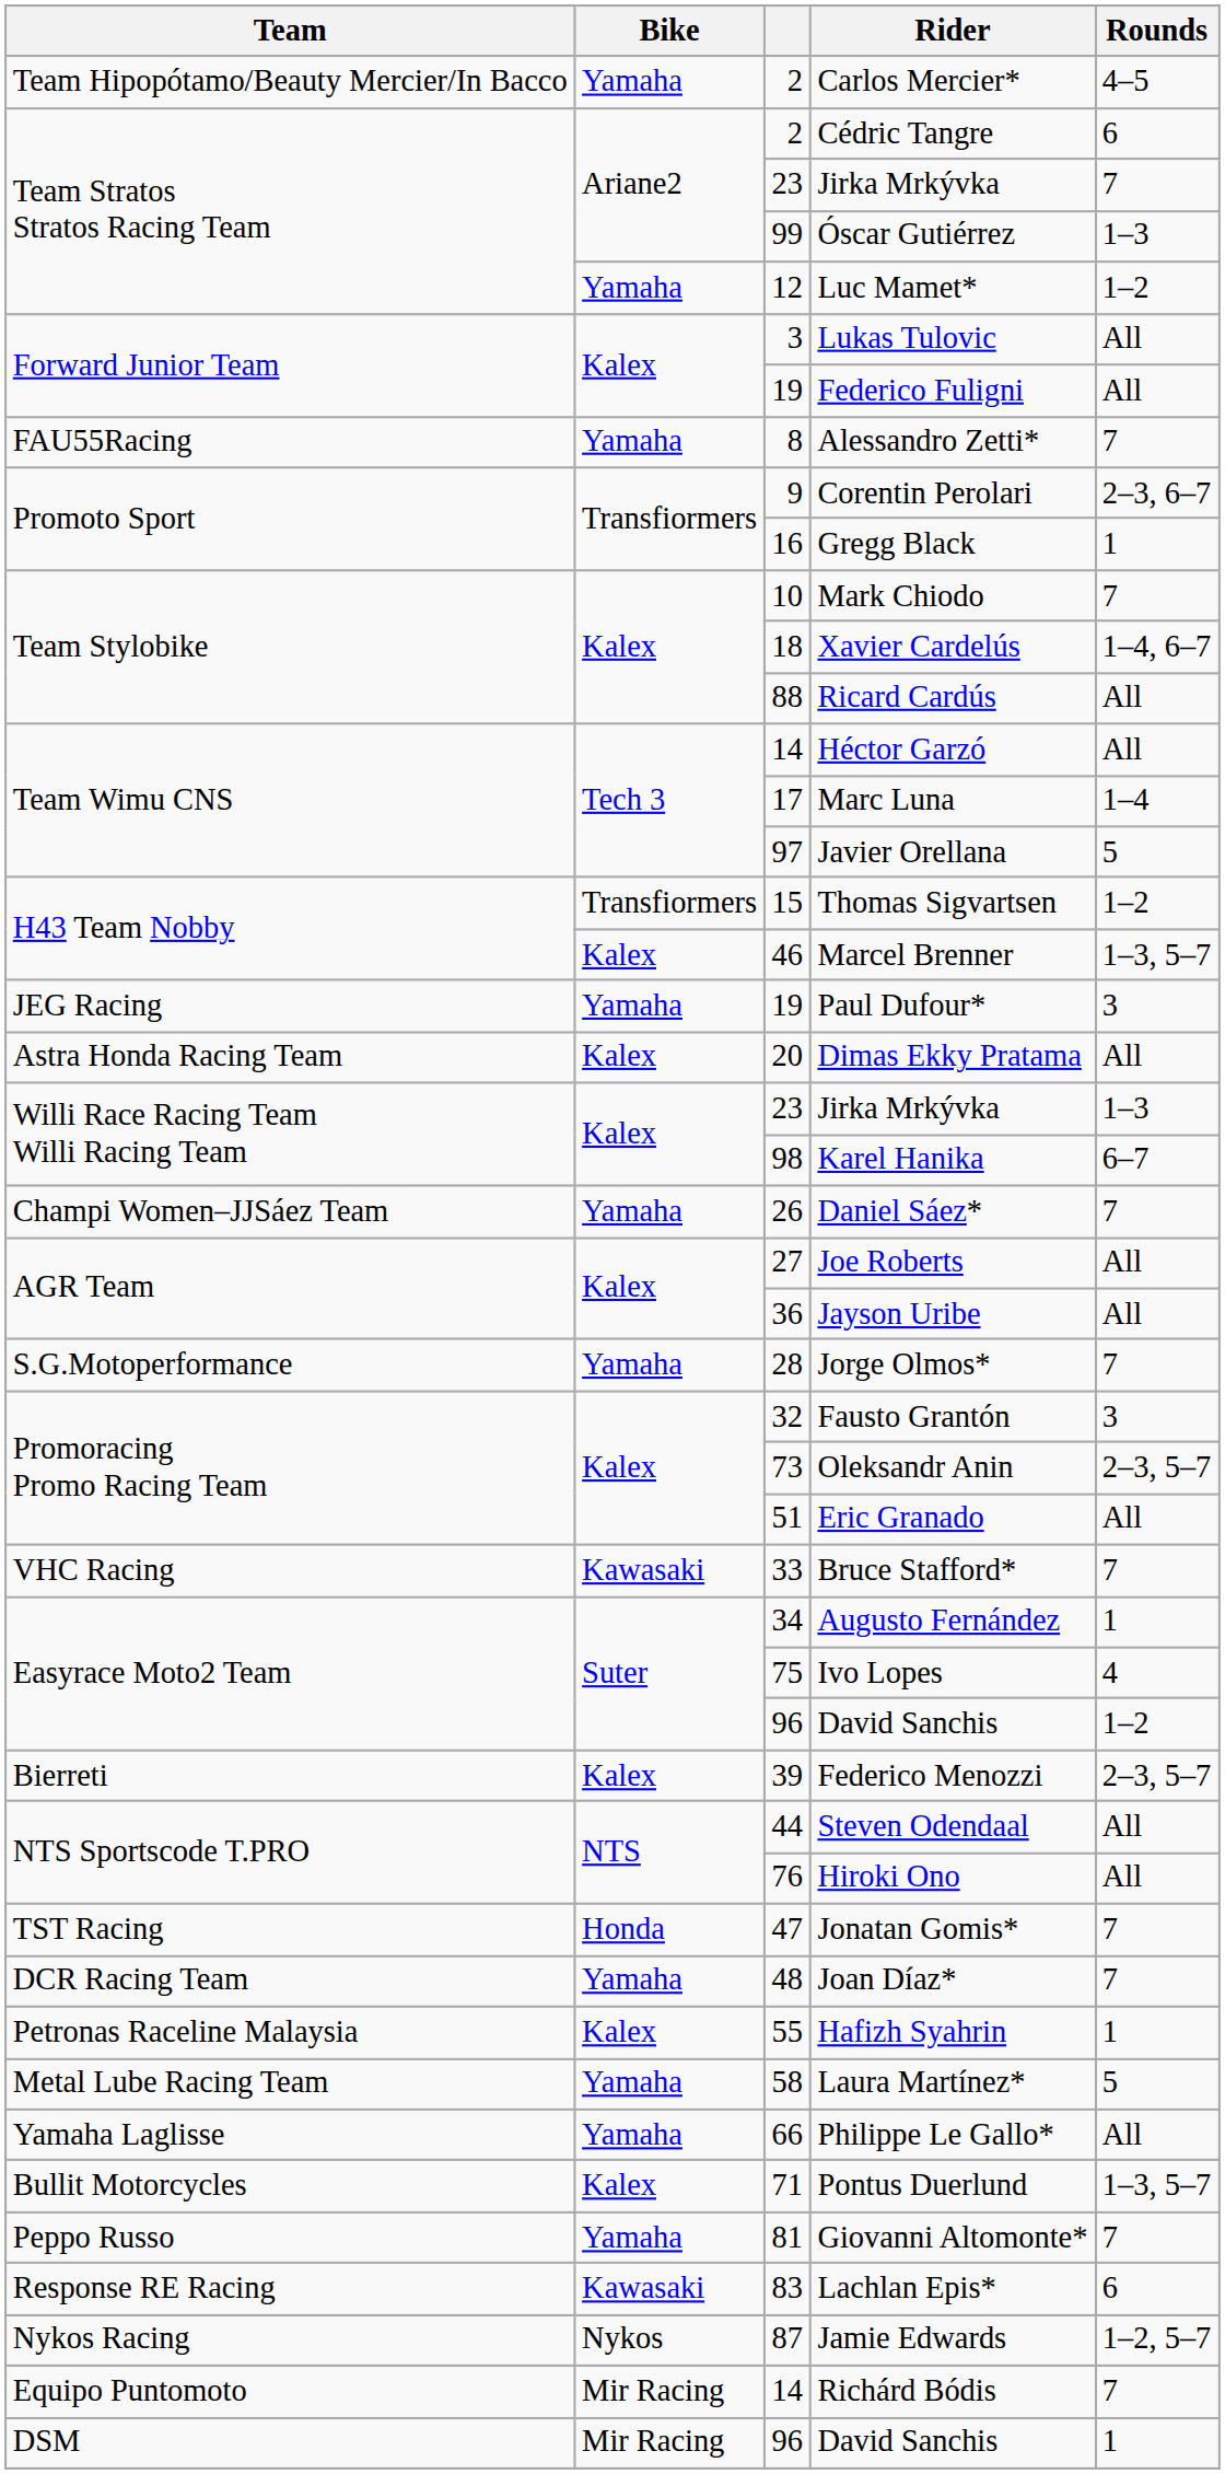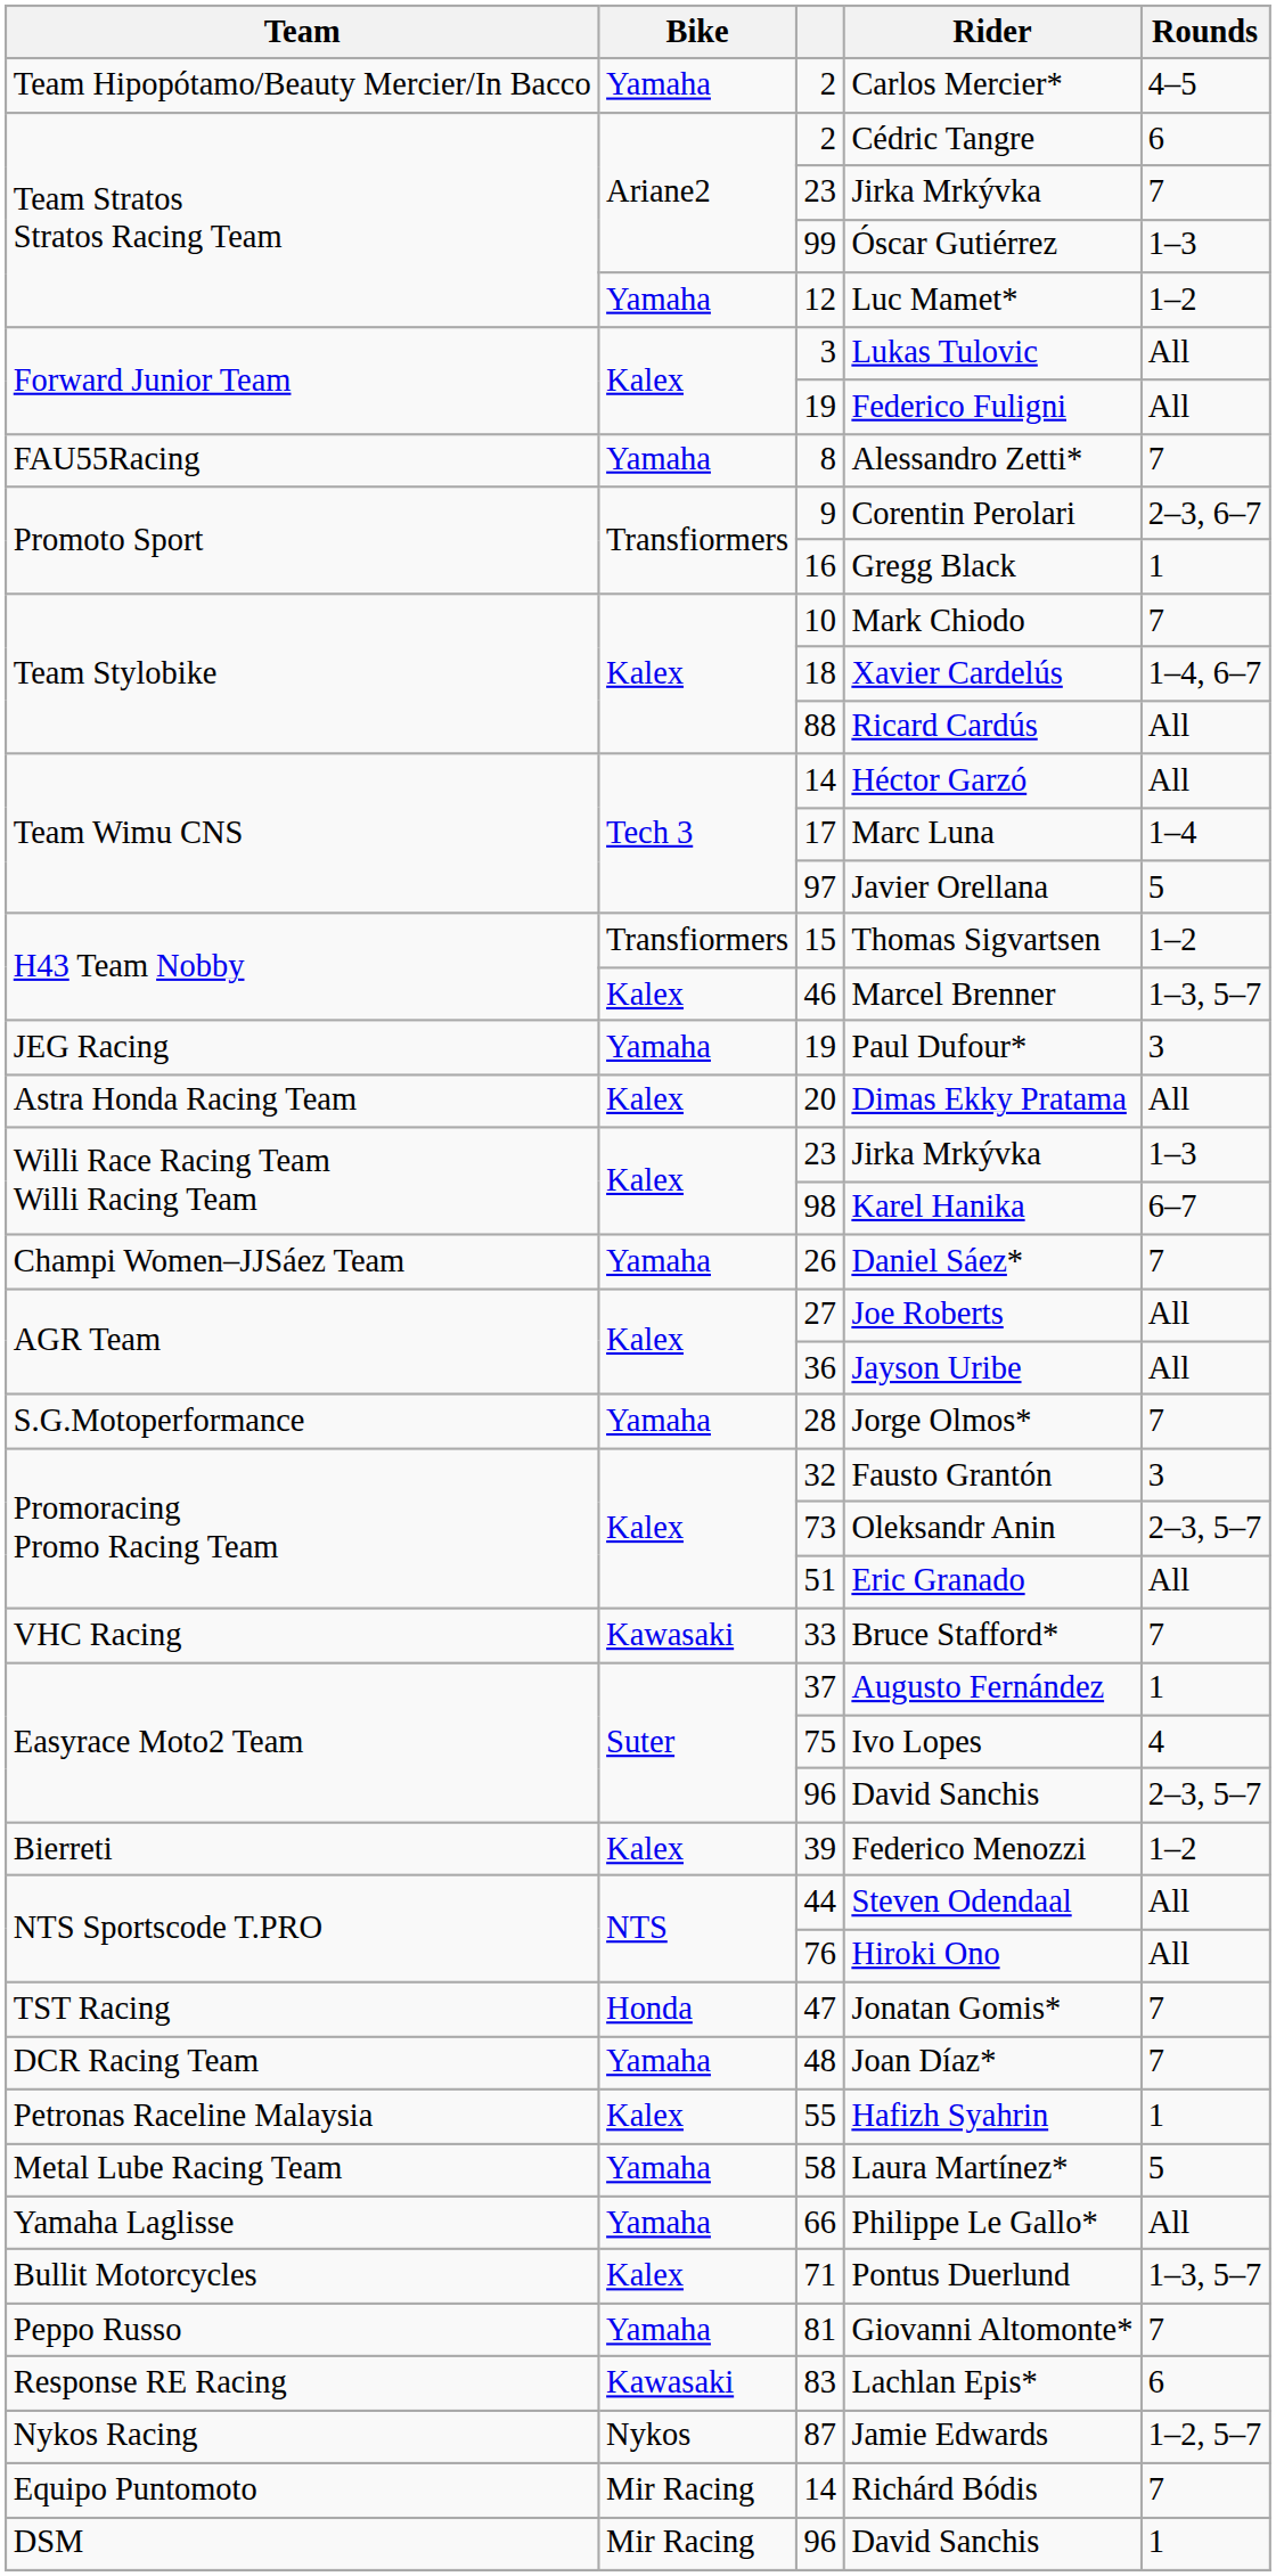Augusto Fernández | column 3: 34 -> 37
Easyrace Moto2 Team / David Sanchis | Rounds: 1–2 -> 2–3, 5–7
Federico Menozzi | Rounds: 2–3, 5–7 -> 1–2
